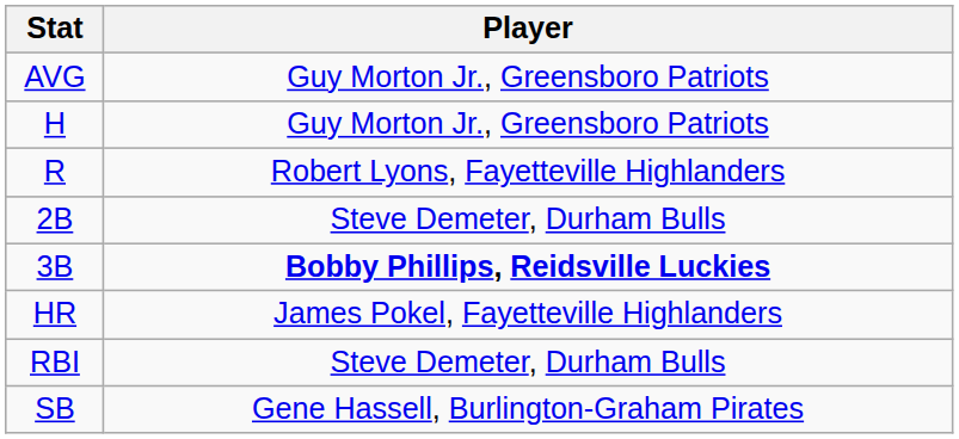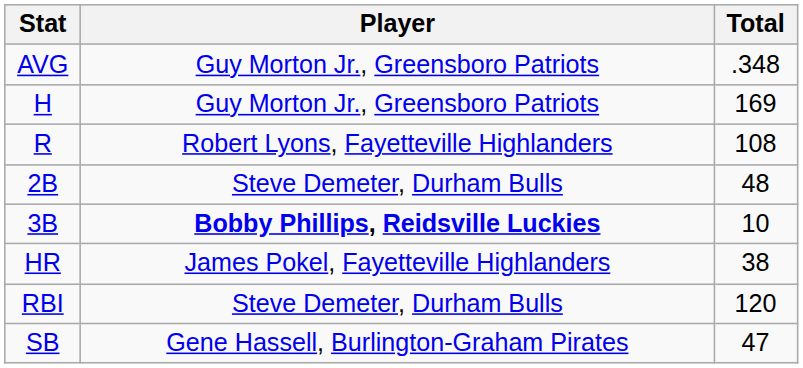+ column: Total | .348 | 169 | 108 | 48 | 10 | 38 | 120 | 47
